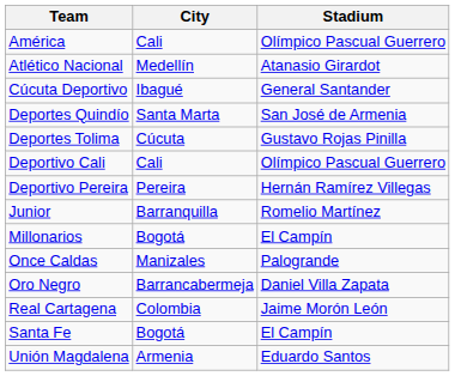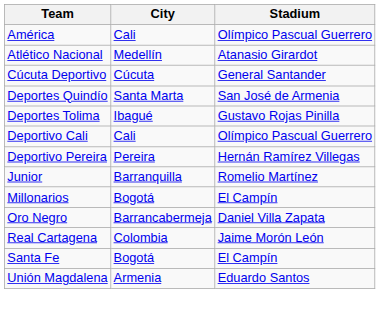Cúcuta Deportivo | City: Ibagué -> Cúcuta
Deportes Tolima | City: Cúcuta -> Ibagué
- row: Once Caldas | Manizales | Palogrande
